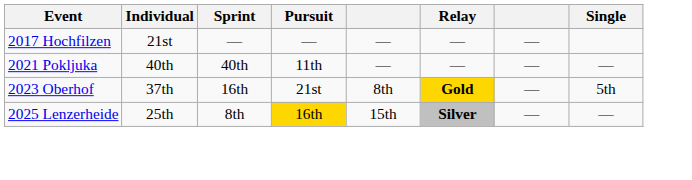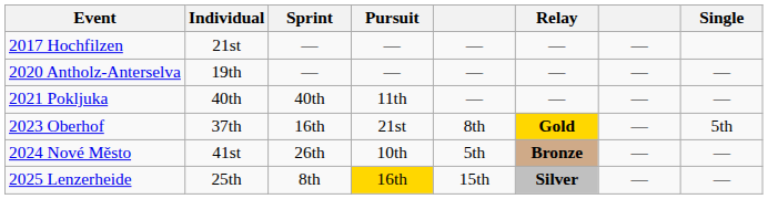+ row: 2020 Antholz-Anterselva | 19th | — | — | — | — | — | —
+ row: 2024 Nové Město | 41st | 26th | 10th | 5th | Bronze | — | —
